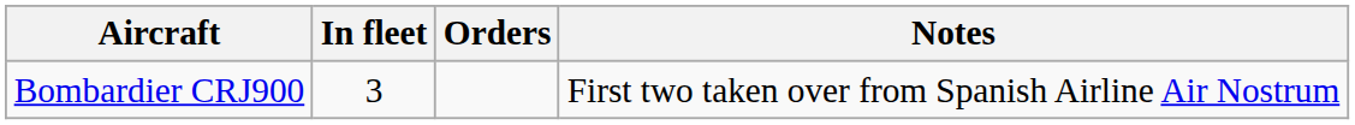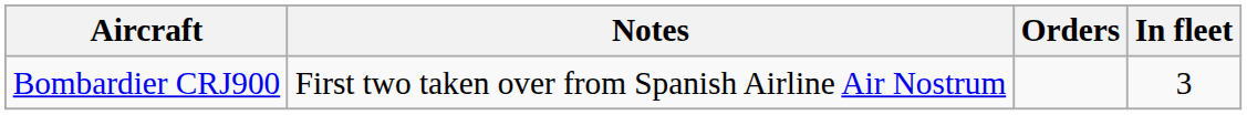columns swapped: In fleet <-> Notes
